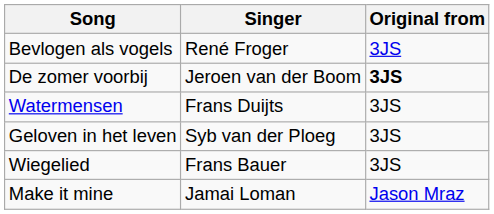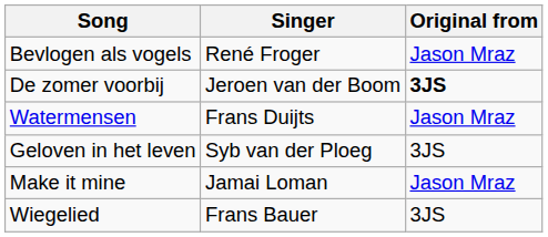Bevlogen als vogels | Original from: 3JS -> Jason Mraz
Watermensen | Original from: 3JS -> Jason Mraz
rows swapped: Make it mine <-> Wiegelied
